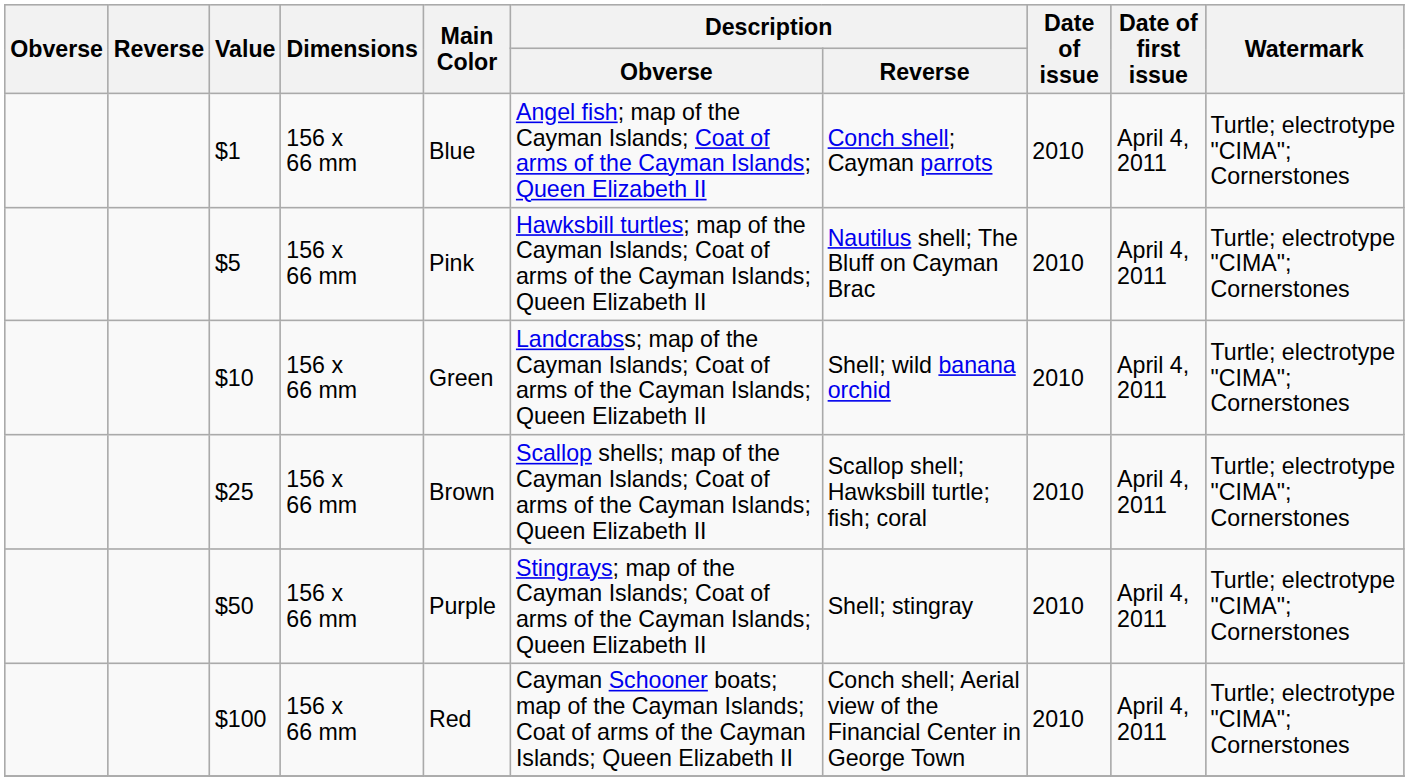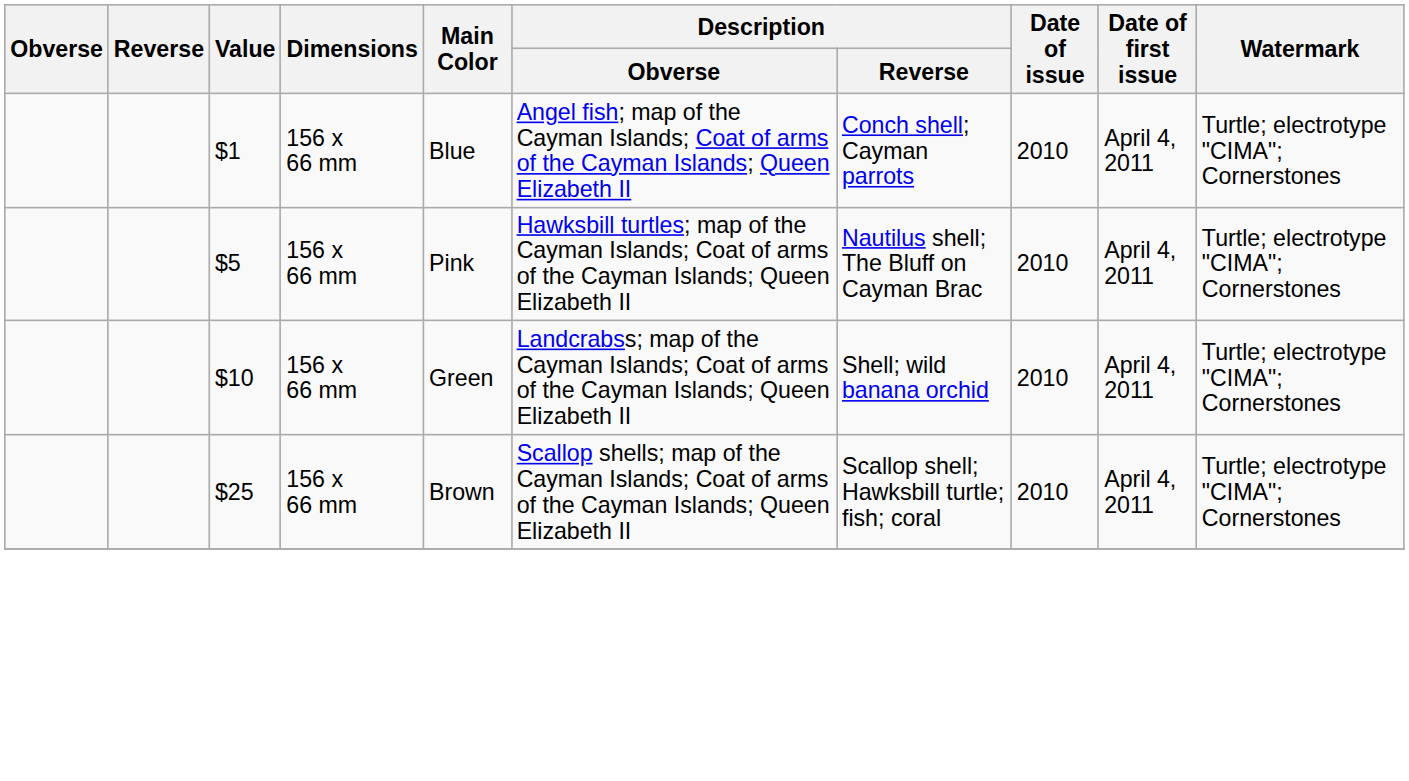- row: $50 | 156 x 66 mm | Purple | Stingrays; map of the Cayman Islands; Coat of arms of the Cayman Islands; Queen Elizabeth II | Shell; stingray | 2010 | April 4, 2011 | Turtle; electrotype "CIMA"; Cornerstones
- row: $100 | 156 x 66 mm | Red | Cayman Schooner boats; map of the Cayman Islands; Coat of arms of the Cayman Islands; Queen Elizabeth II | Conch shell; Aerial view of the Financial Center in George Town | 2010 | April 4, 2011 | Turtle; electrotype "CIMA"; Cornerstones
